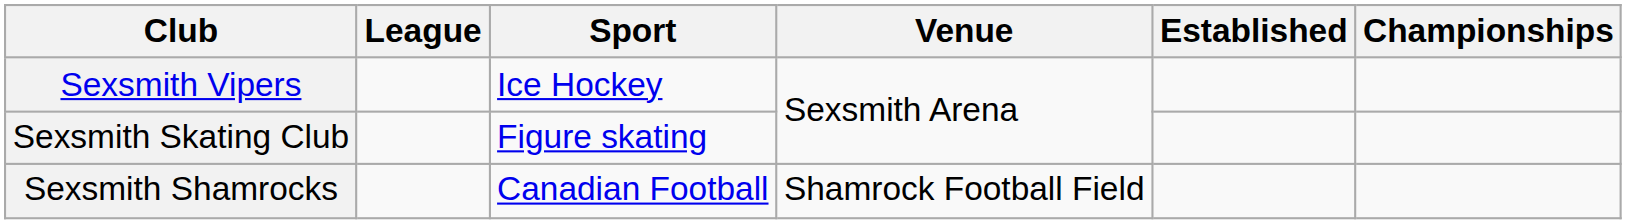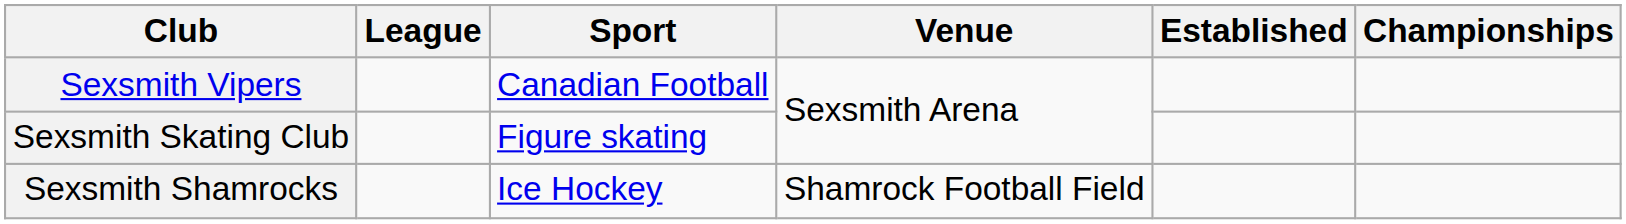Sexsmith Vipers | Sport: Ice Hockey -> Canadian Football
Sexsmith Shamrocks | Sport: Canadian Football -> Ice Hockey
